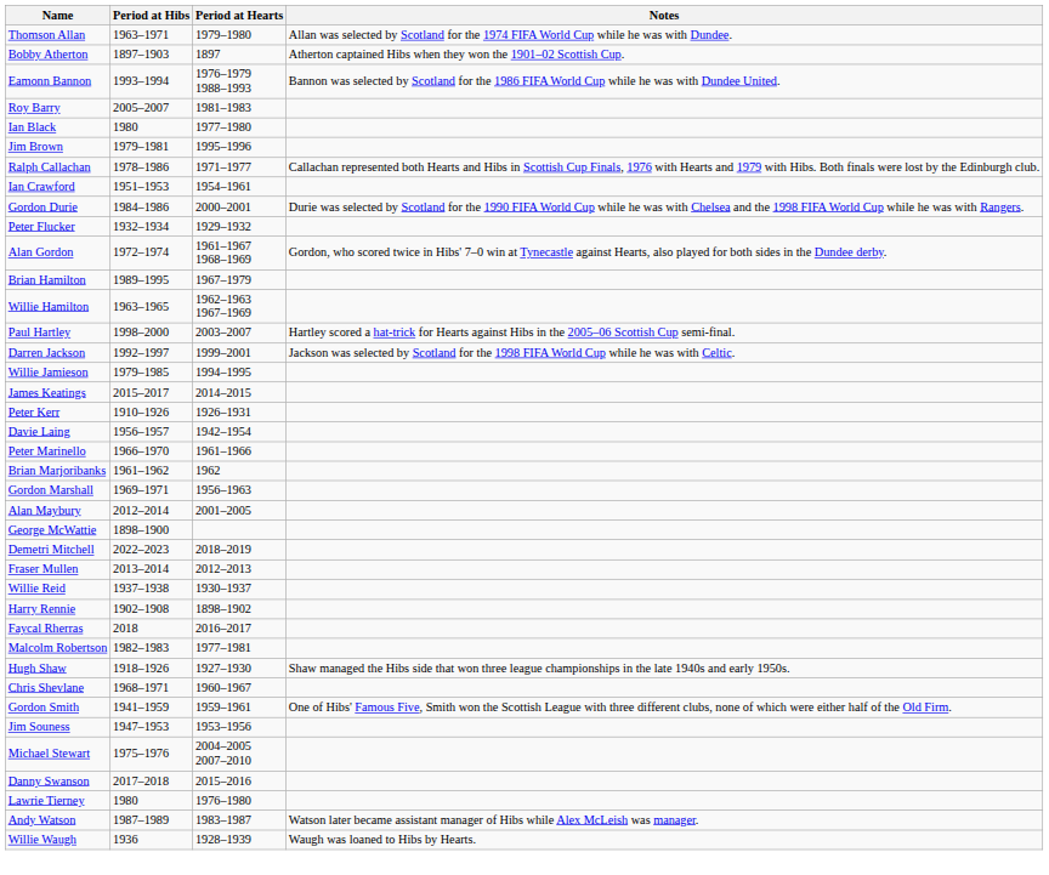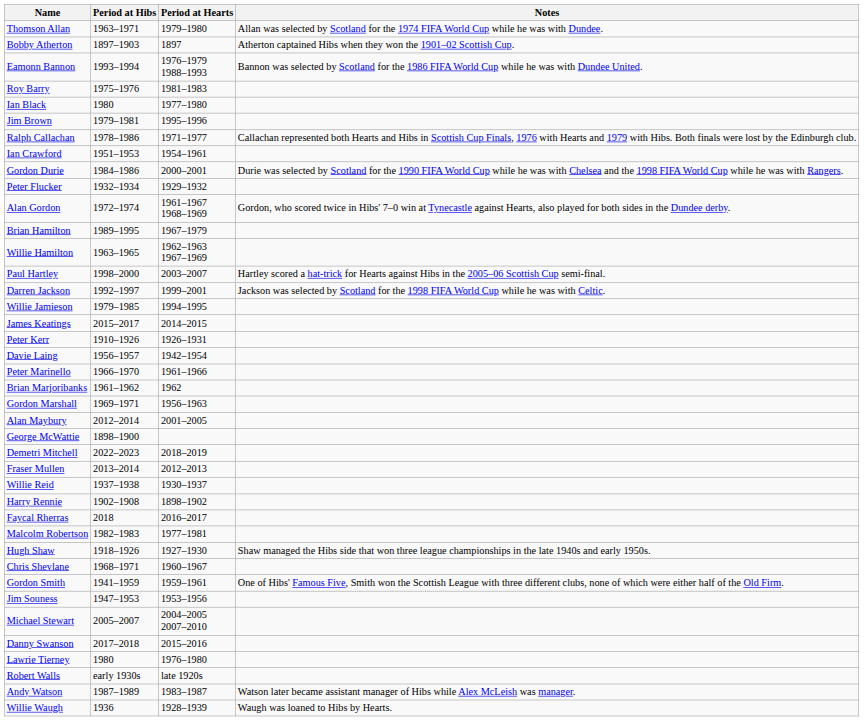Roy Barry | Period at Hibs: 2005–2007 -> 1975–1976
Michael Stewart | Period at Hibs: 1975–1976 -> 2005–2007
+ row: Robert Walls | early 1930s | late 1920s
